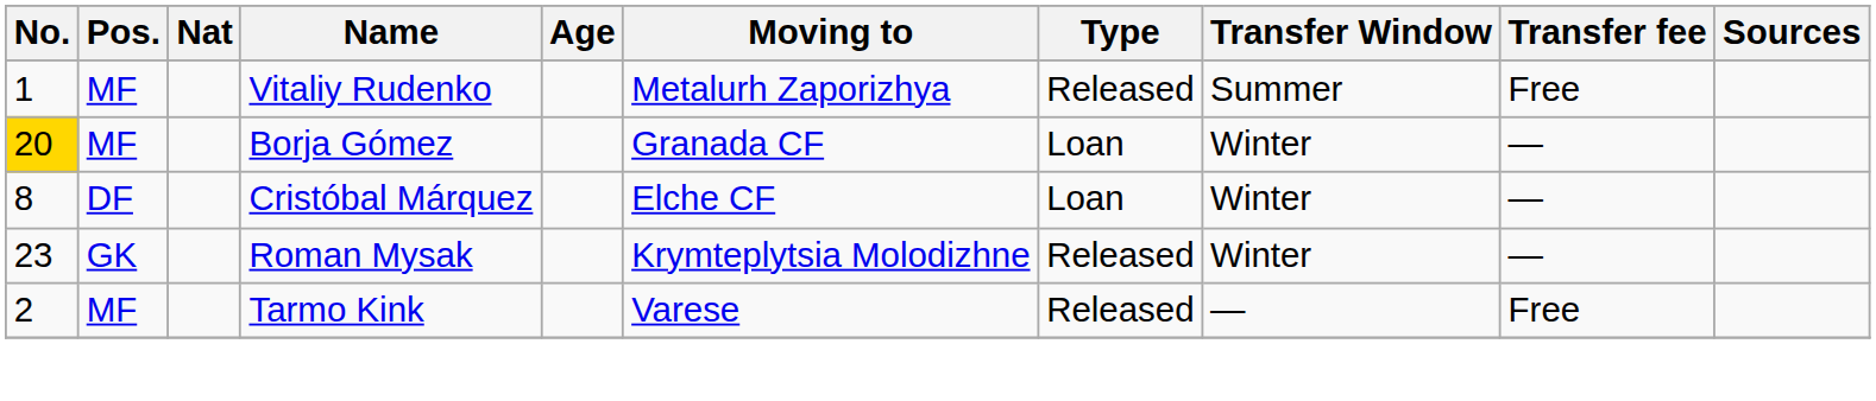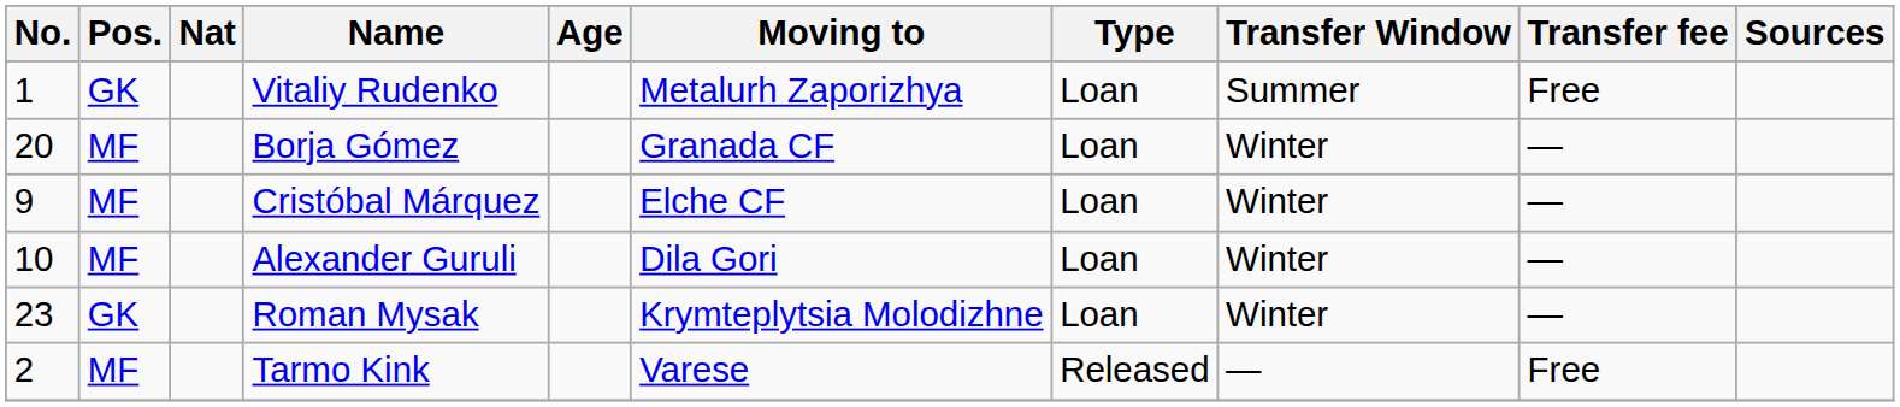Vitaliy Rudenko | Pos.: MF -> GK
Vitaliy Rudenko | Type: Released -> Loan
Borja Gómez | No.: gold background -> no background
Cristóbal Márquez | No.: 8 -> 9
Cristóbal Márquez | Pos.: DF -> MF
+ row: 10 | MF | Alexander Guruli | Dila Gori | Loan | Winter | —
Roman Mysak | Type: Released -> Loan
